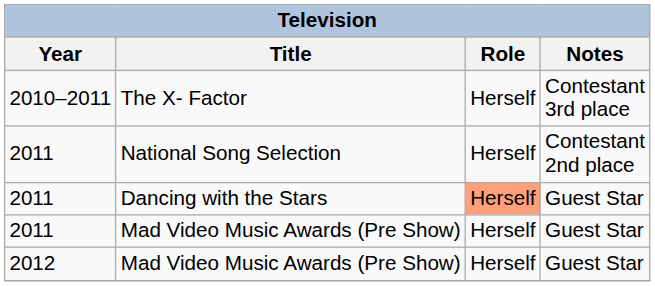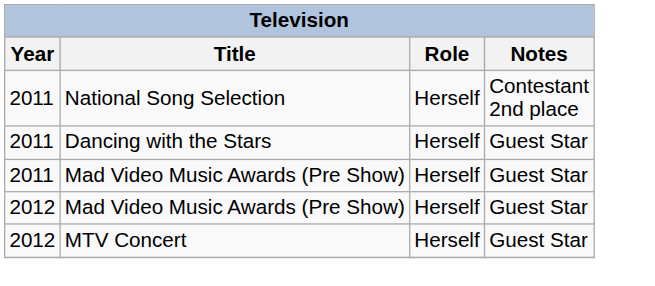- row: 2010–2011 | The X- Factor | Herself | Contestant 3rd place
Dancing with the Stars | Role: lightsalmon background -> no background
+ row: 2012 | MTV Concert | Herself | Guest Star
